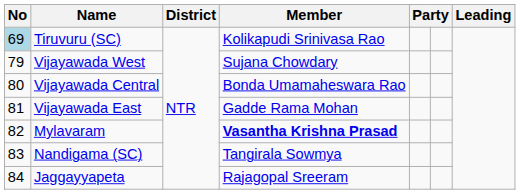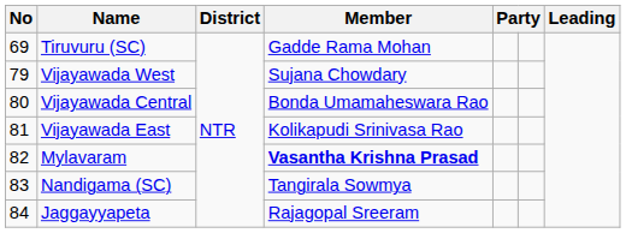Tiruvuru (SC) | No: lightblue background -> no background
Tiruvuru (SC) | Member: Kolikapudi Srinivasa Rao -> Gadde Rama Mohan
Vijayawada East | Member: Gadde Rama Mohan -> Kolikapudi Srinivasa Rao
